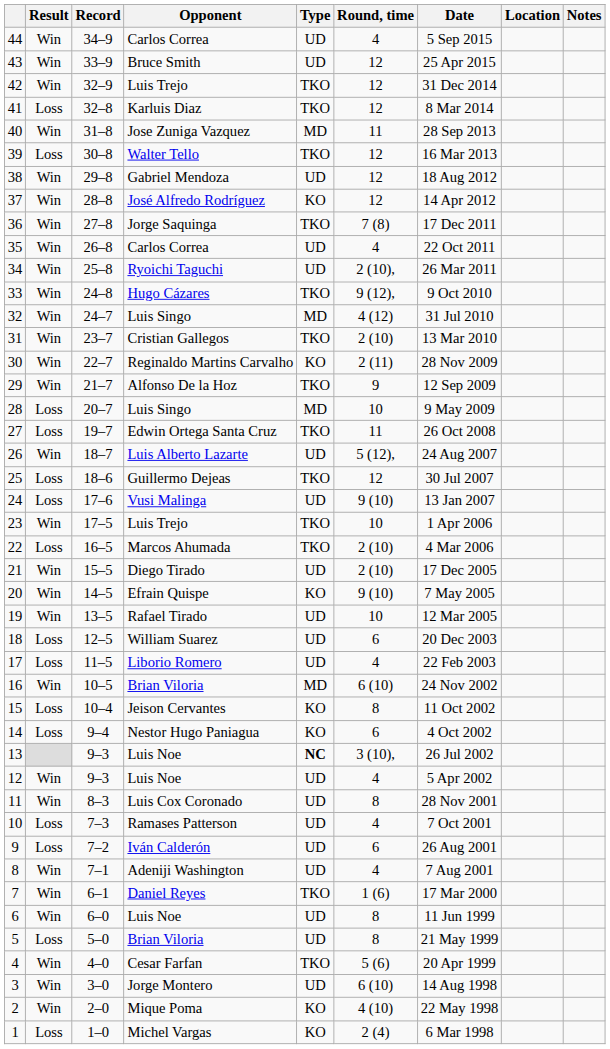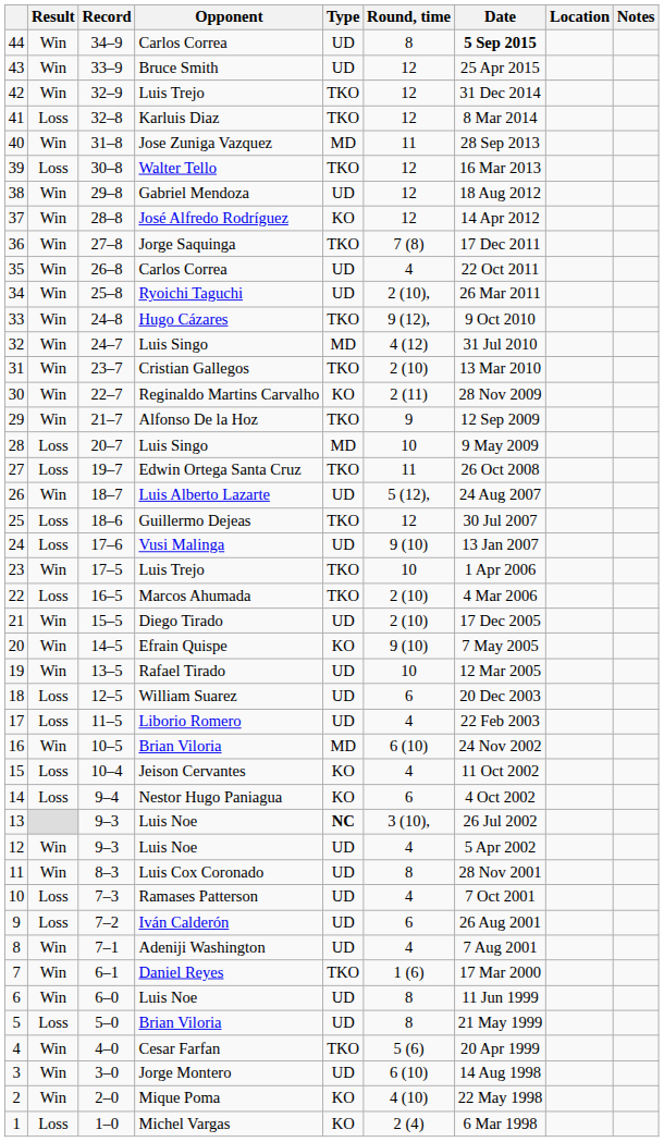44 | Round, time: 4 -> 8
44 | Date: normal -> bold
15 | Round, time: 8 -> 4
